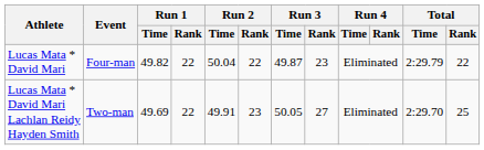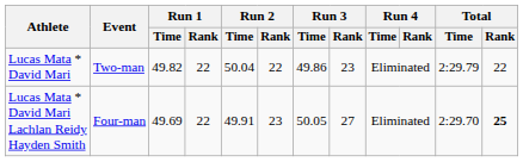Lucas Mata * David Mari | Event: Four-man -> Two-man
Lucas Mata * David Mari | Run 3 / Time: 49.87 -> 49.86
Lucas Mata * David Mari Lachlan Reidy Hayden Smith | Event: Two-man -> Four-man
Lucas Mata * David Mari Lachlan Reidy Hayden Smith | Total / Rank: normal -> bold
